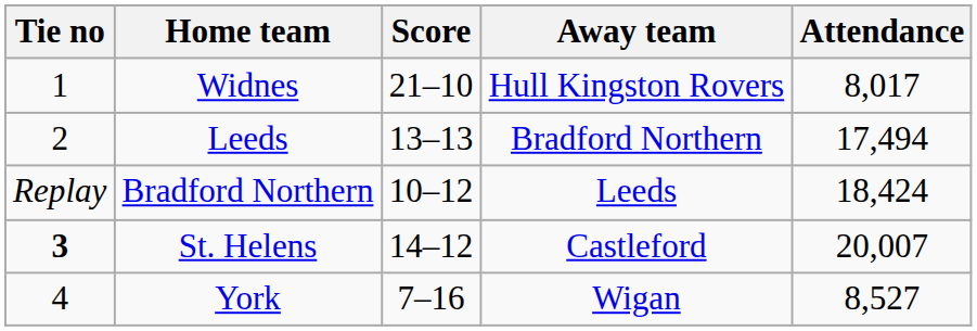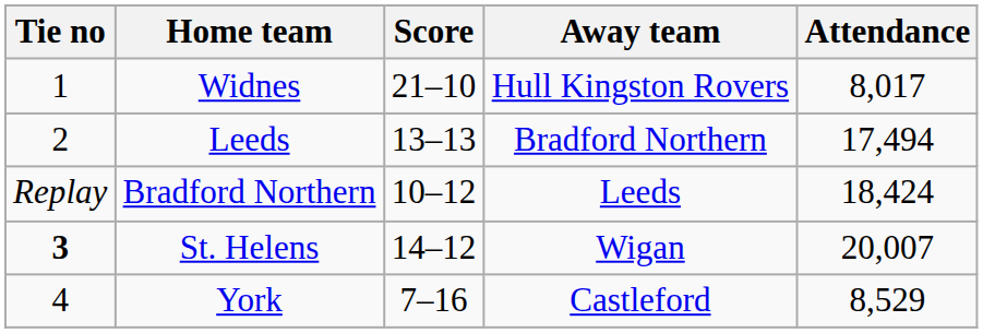St. Helens | Away team: Castleford -> Wigan
York | Away team: Wigan -> Castleford
York | Attendance: 8,527 -> 8,529
